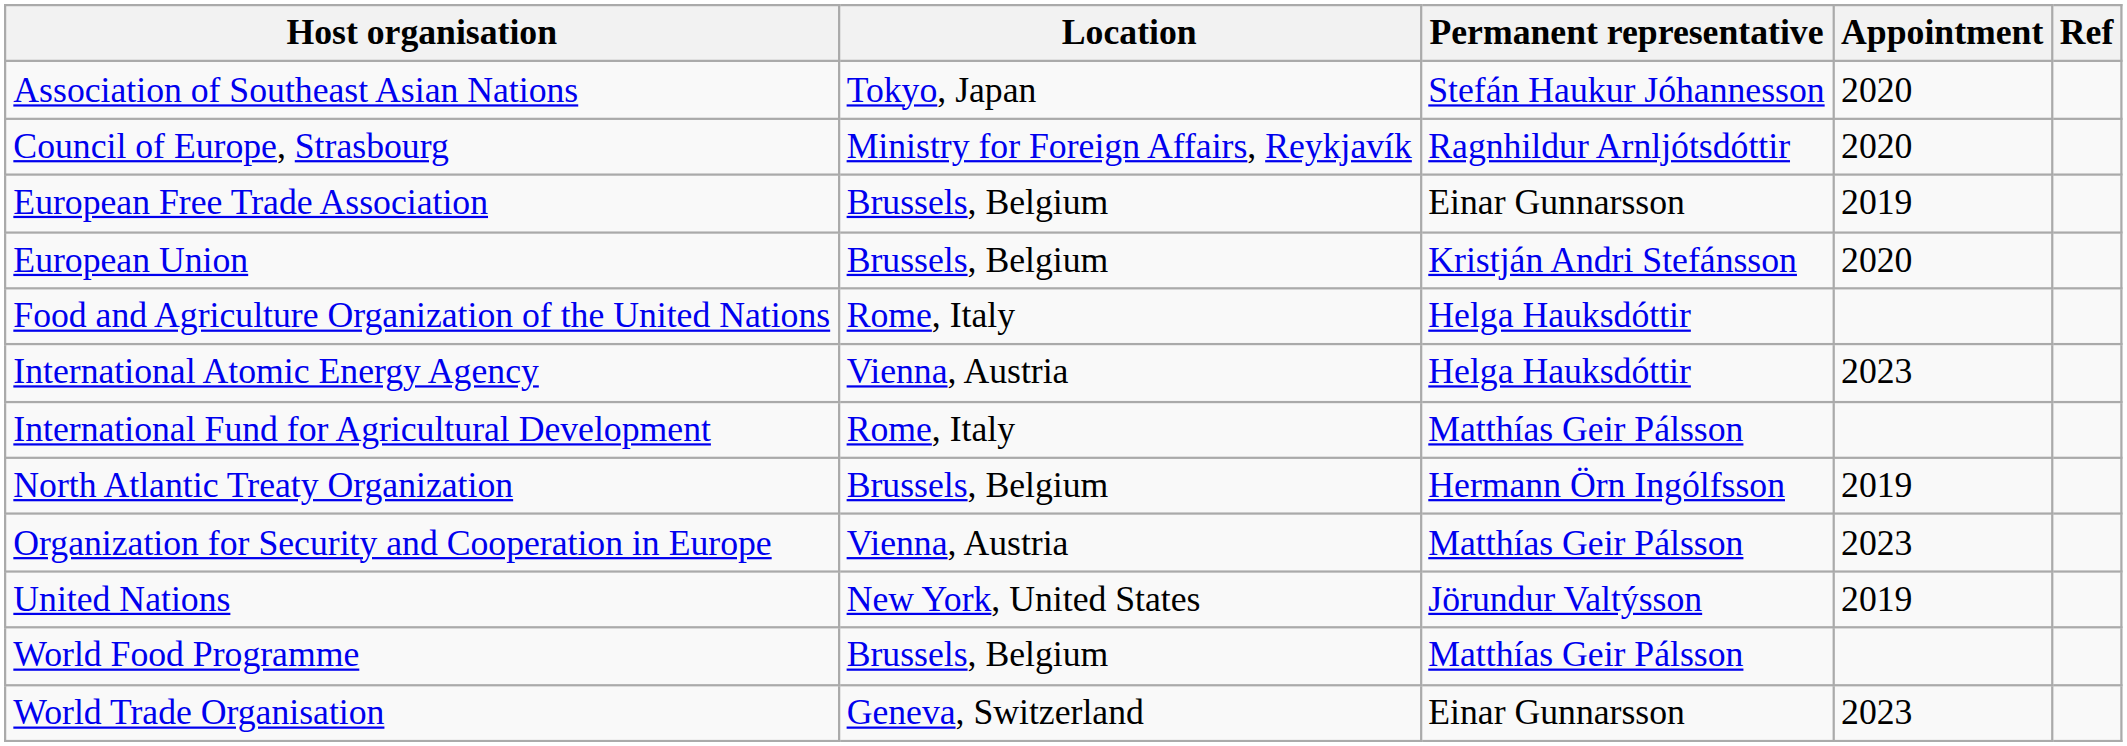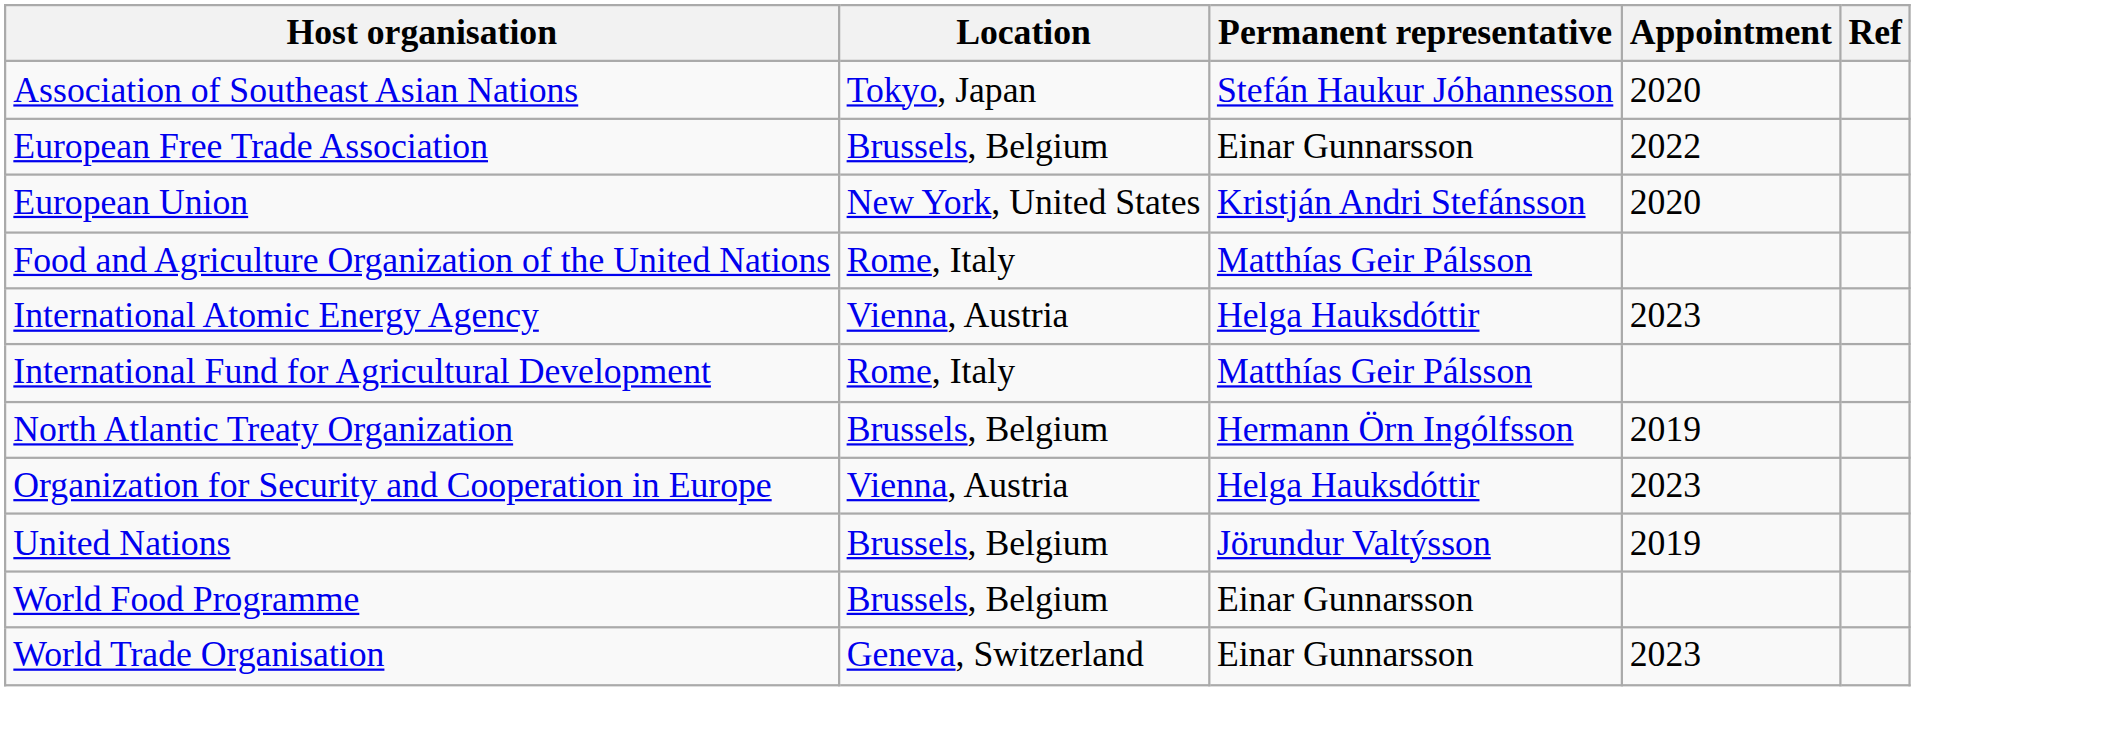- row: Council of Europe, Strasbourg | Ministry for Foreign Affairs, Reykjavík | Ragnhildur Arnljótsdóttir | 2020
European Free Trade Association | Appointment: 2019 -> 2022
European Union | Location: Brussels, Belgium -> New York, United States
Food and Agriculture Organization of the United Nations | Permanent representative: Helga Hauksdóttir -> Matthías Geir Pálsson
Organization for Security and Cooperation in Europe | Permanent representative: Matthías Geir Pálsson -> Helga Hauksdóttir
United Nations | Location: New York, United States -> Brussels, Belgium
World Food Programme | Permanent representative: Matthías Geir Pálsson -> Einar Gunnarsson
